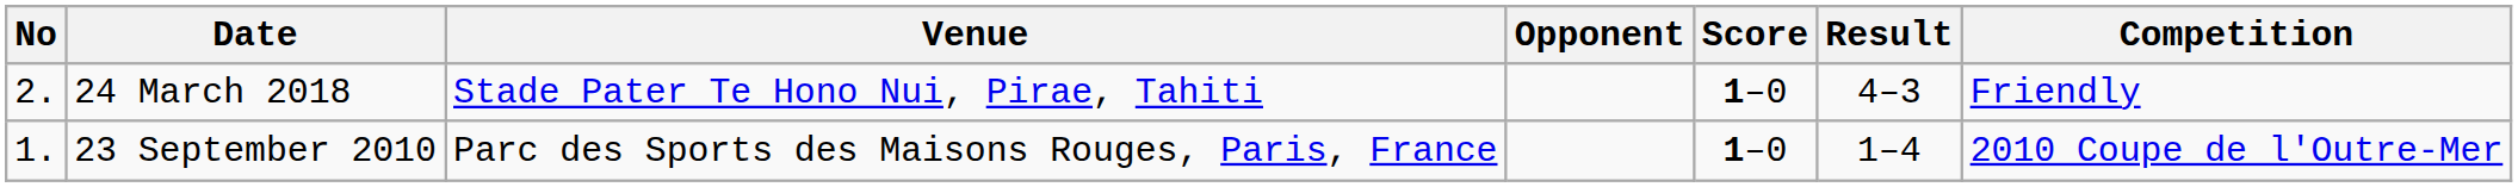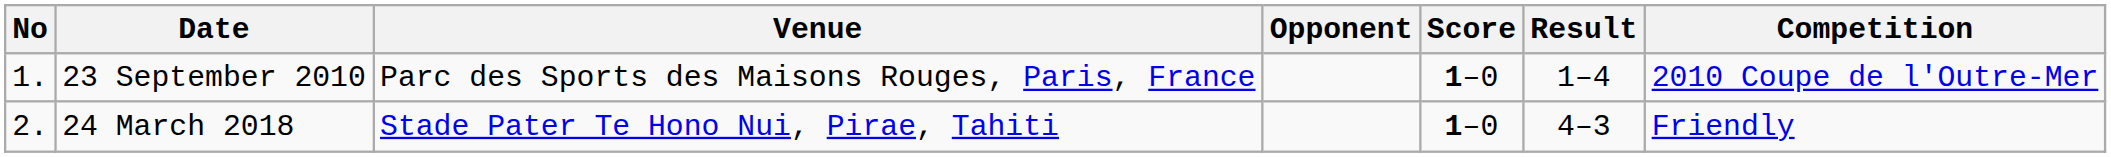rows swapped: 23 September 2010 <-> 24 March 2018
